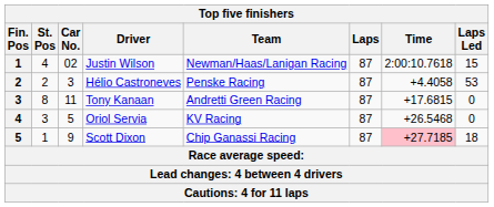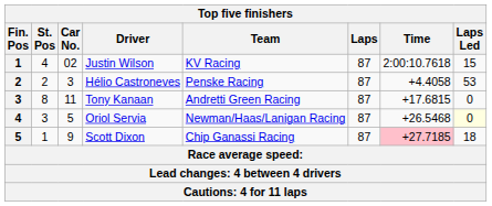Justin Wilson | Team: Newman/Haas/Lanigan Racing -> KV Racing
Oriol Servia | Team: KV Racing -> Newman/Haas/Lanigan Racing
Oriol Servia | Laps Led: no background -> lightyellow background
